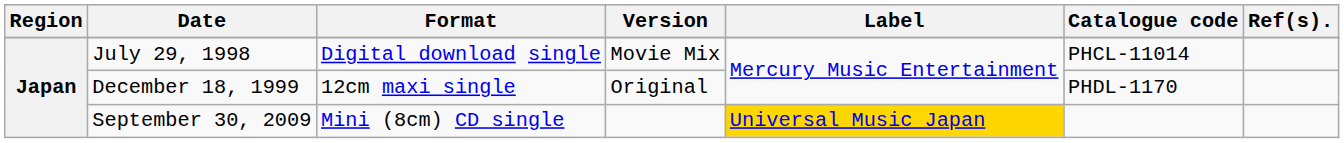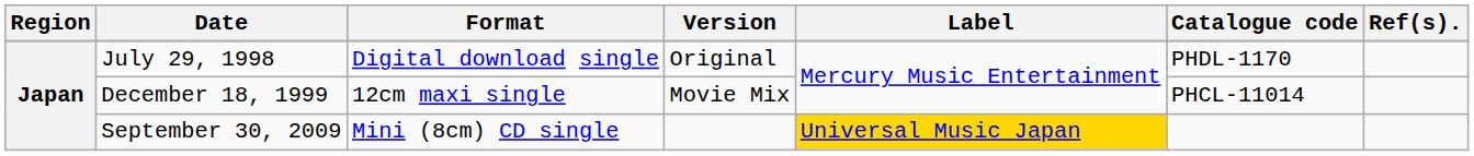July 29, 1998 | Version: Movie Mix -> Original
July 29, 1998 | Catalogue code: PHCL-11014 -> PHDL-1170
December 18, 1999 | Version: Original -> Movie Mix
December 18, 1999 | Catalogue code: PHDL-1170 -> PHCL-11014
